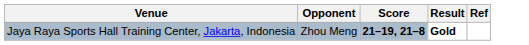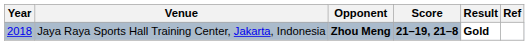+ column: Year | 2018
Jaya Raya Sports Hall Training Center, Jakarta, Indonesia | Opponent: normal -> bold
